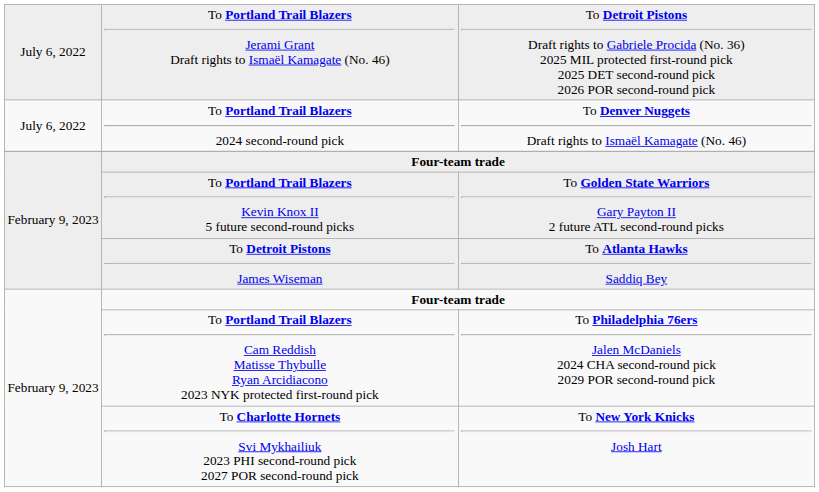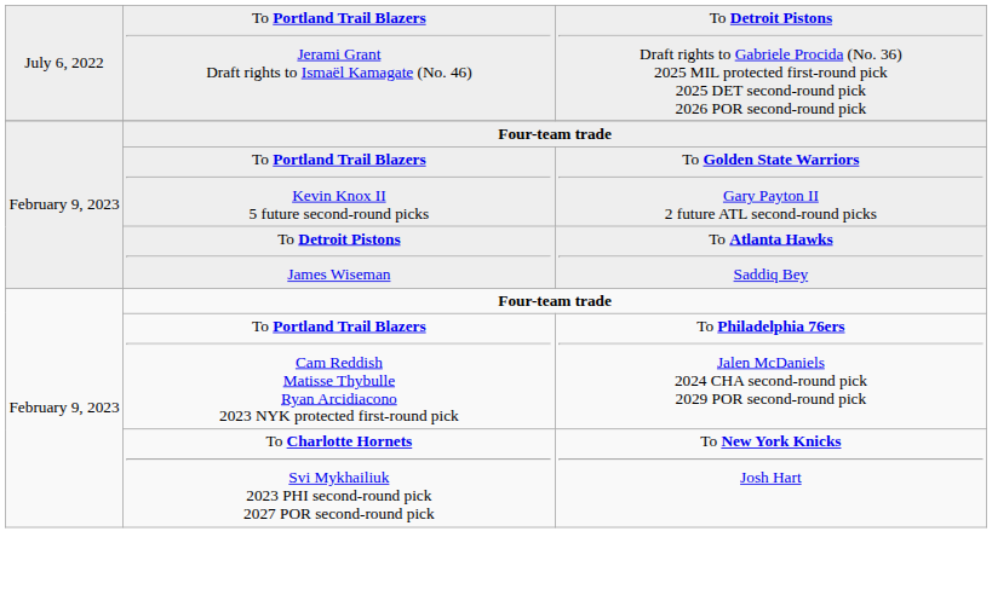- row: July 6, 2022 | To Portland Trail Blazers 2024 second-round pick | To Denver Nuggets Draft rights to Ismaël Kamagate (No. 46)
